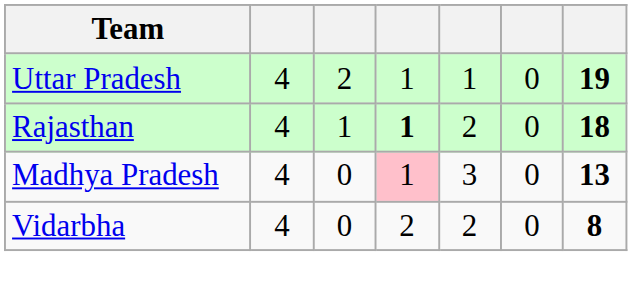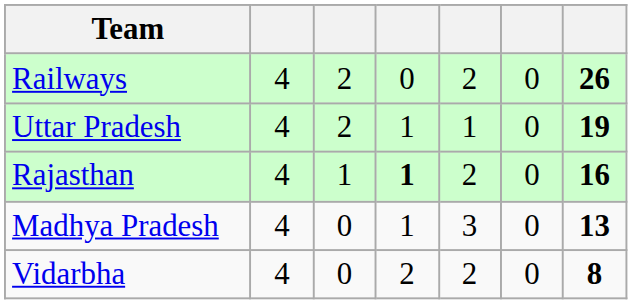+ row: Railways | 4 | 2 | 0 | 2 | 0 | 26
Rajasthan | column 7: 18 -> 16
Madhya Pradesh | column 4: pink background -> no background
